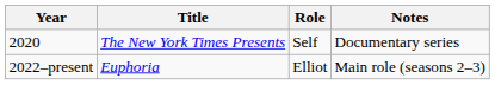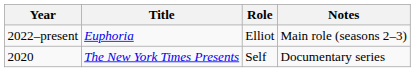rows swapped: 2020 <-> 2022–present
